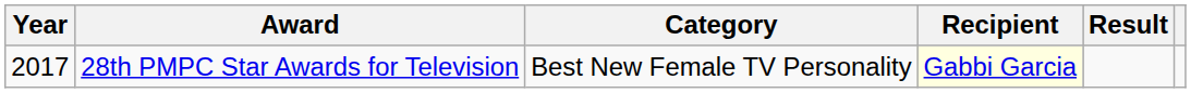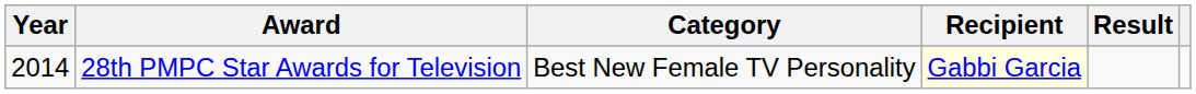28th PMPC Star Awards for Television | Year: 2017 -> 2014
